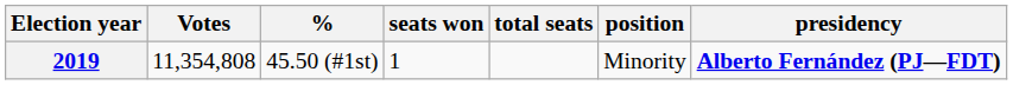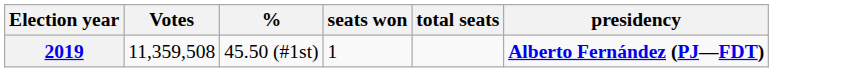- column: position | Minority
2019 | Votes: 11,354,808 -> 11,359,508
